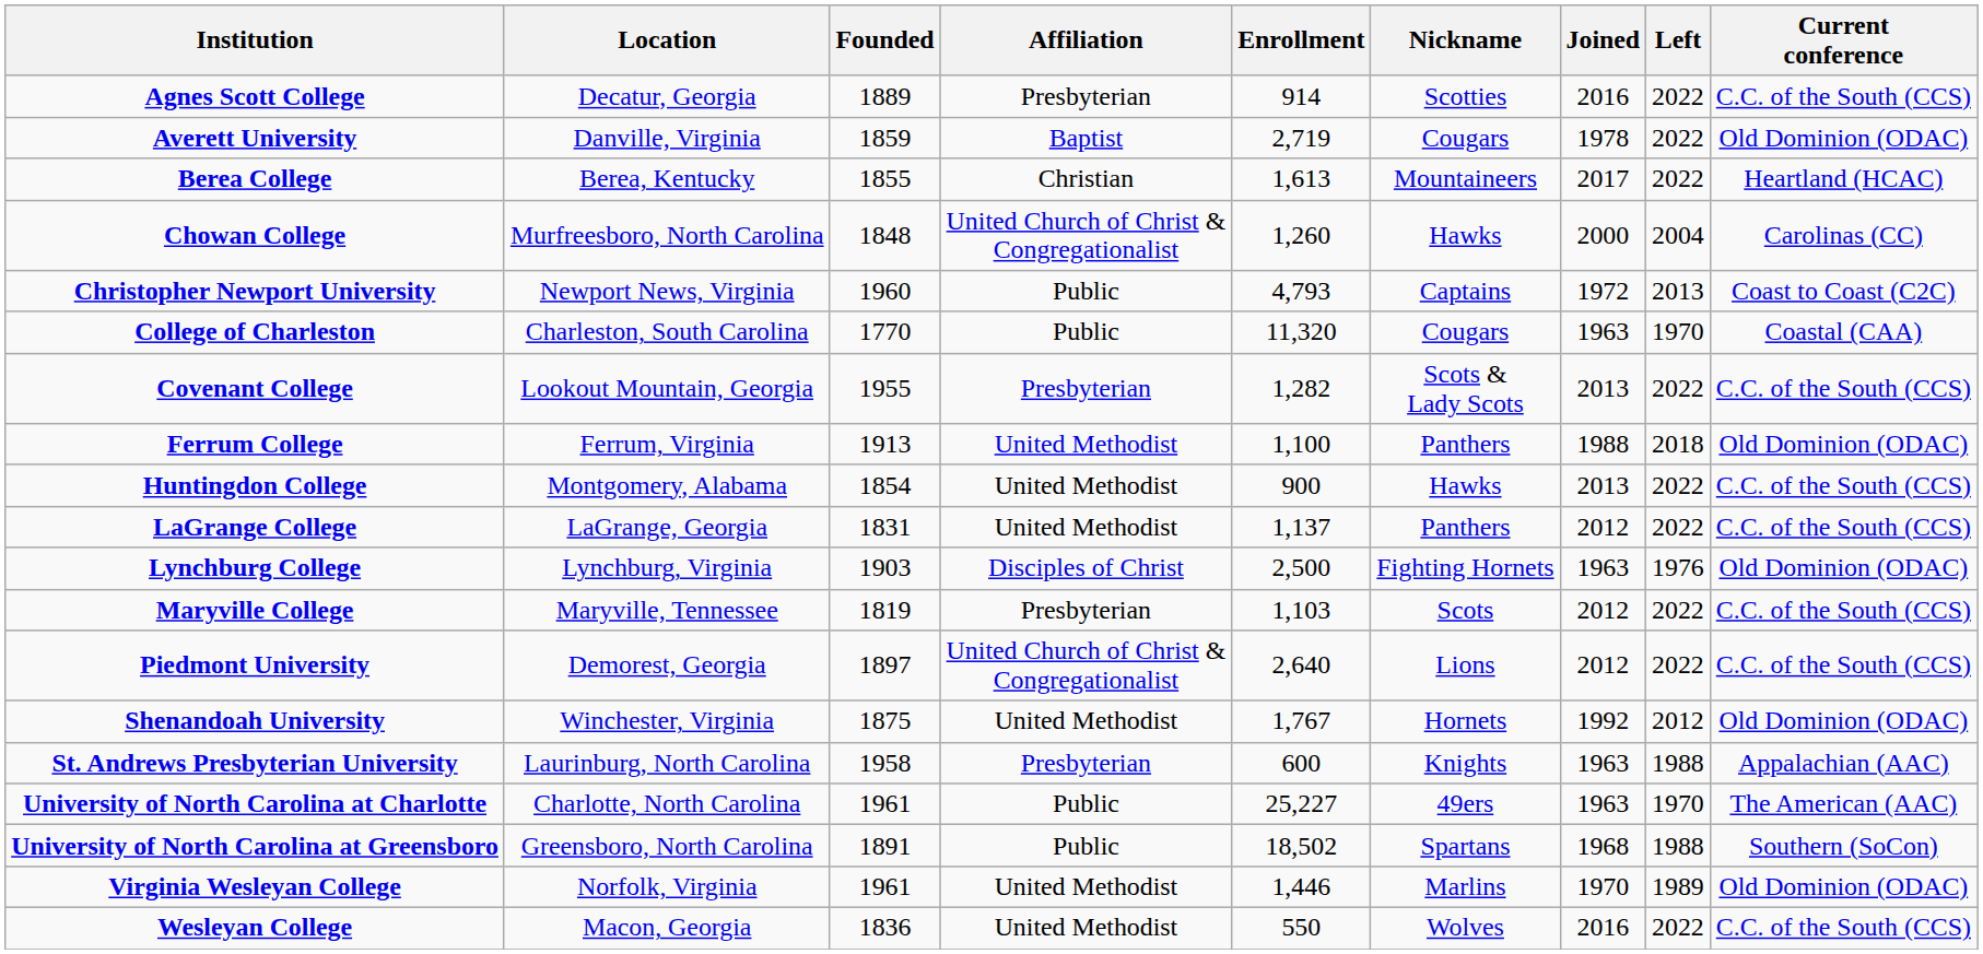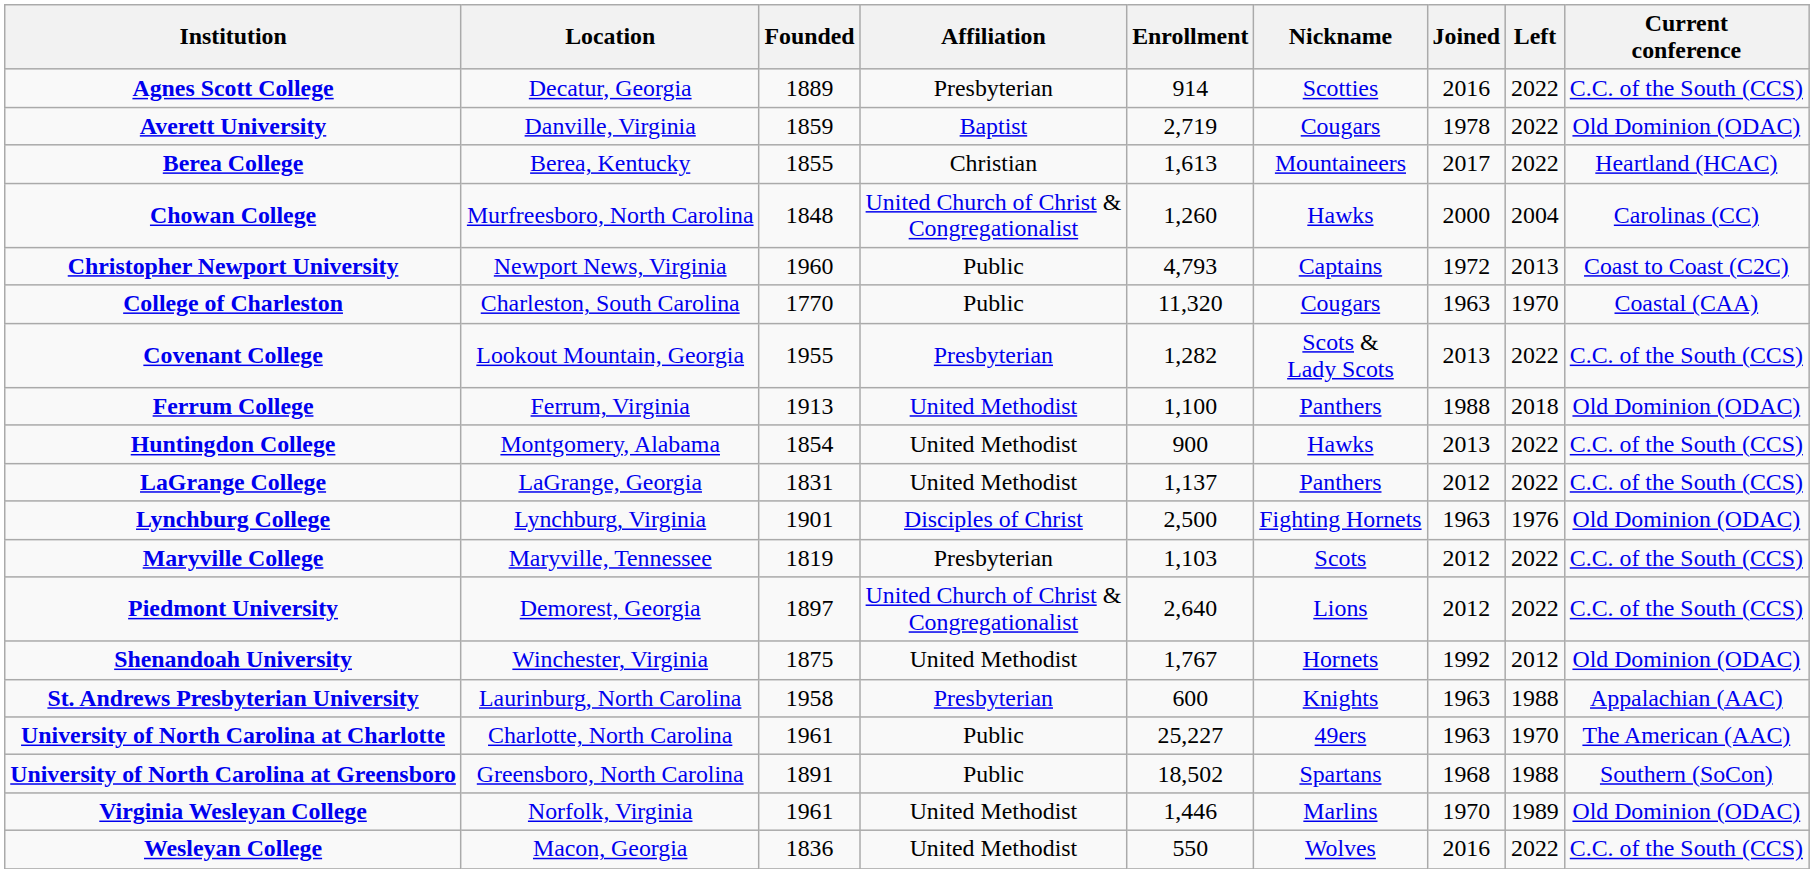Lynchburg College | Founded: 1903 -> 1901
